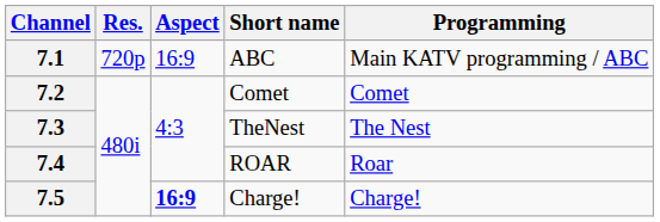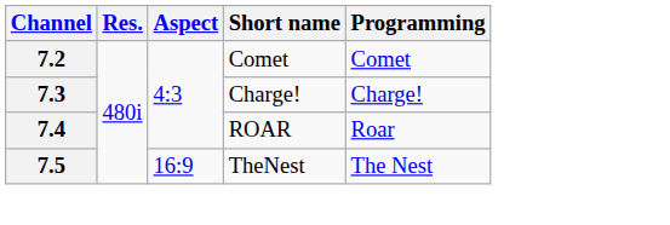- row: 7.1 | 720p | 16:9 | ABC | Main KATV programming / ABC
7.3 | Short name: TheNest -> Charge!
7.3 | Programming: The Nest -> Charge!
7.5 | Aspect: bold -> normal
7.5 | Short name: Charge! -> TheNest
7.5 | Programming: Charge! -> The Nest
